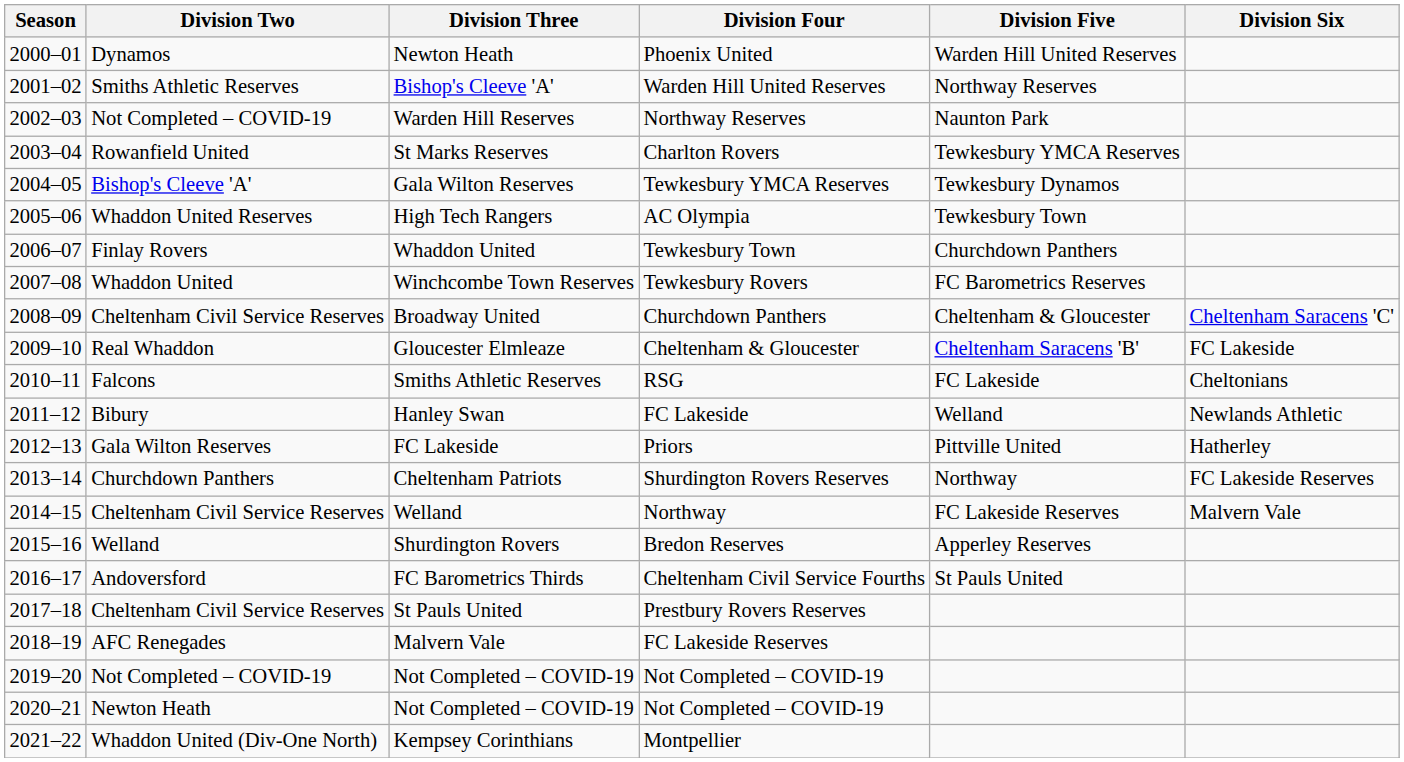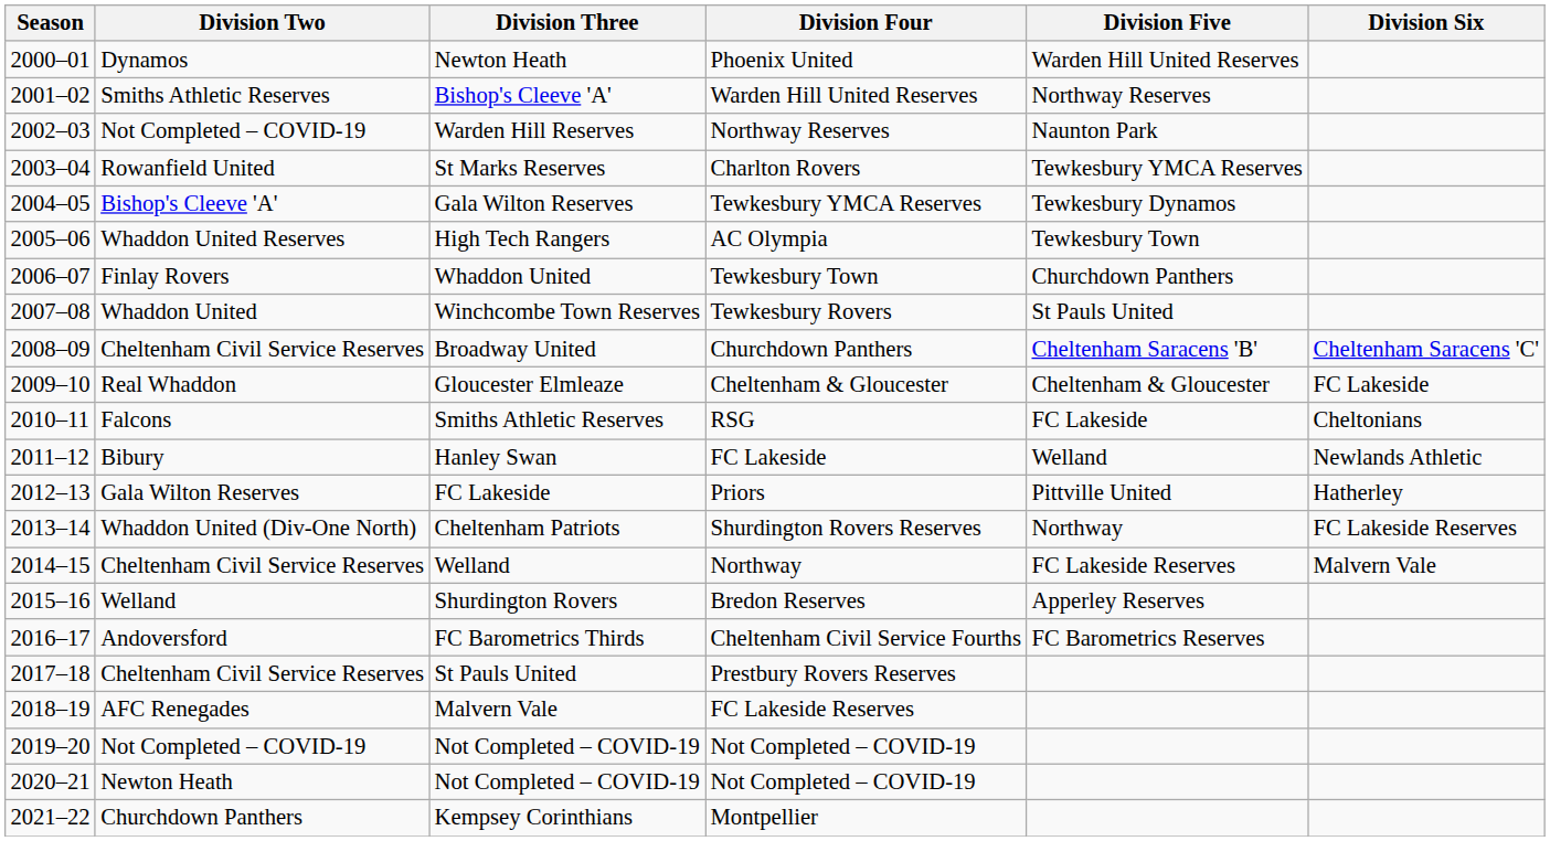Winchcombe Town Reserves | Division Five: FC Barometrics Reserves -> St Pauls United
Broadway United | Division Five: Cheltenham & Gloucester -> Cheltenham Saracens 'B'
Gloucester Elmleaze | Division Five: Cheltenham Saracens 'B' -> Cheltenham & Gloucester
Cheltenham Patriots | Division Two: Churchdown Panthers -> Whaddon United (Div-One North)
FC Barometrics Thirds | Division Five: St Pauls United -> FC Barometrics Reserves
Kempsey Corinthians | Division Two: Whaddon United (Div-One North) -> Churchdown Panthers
